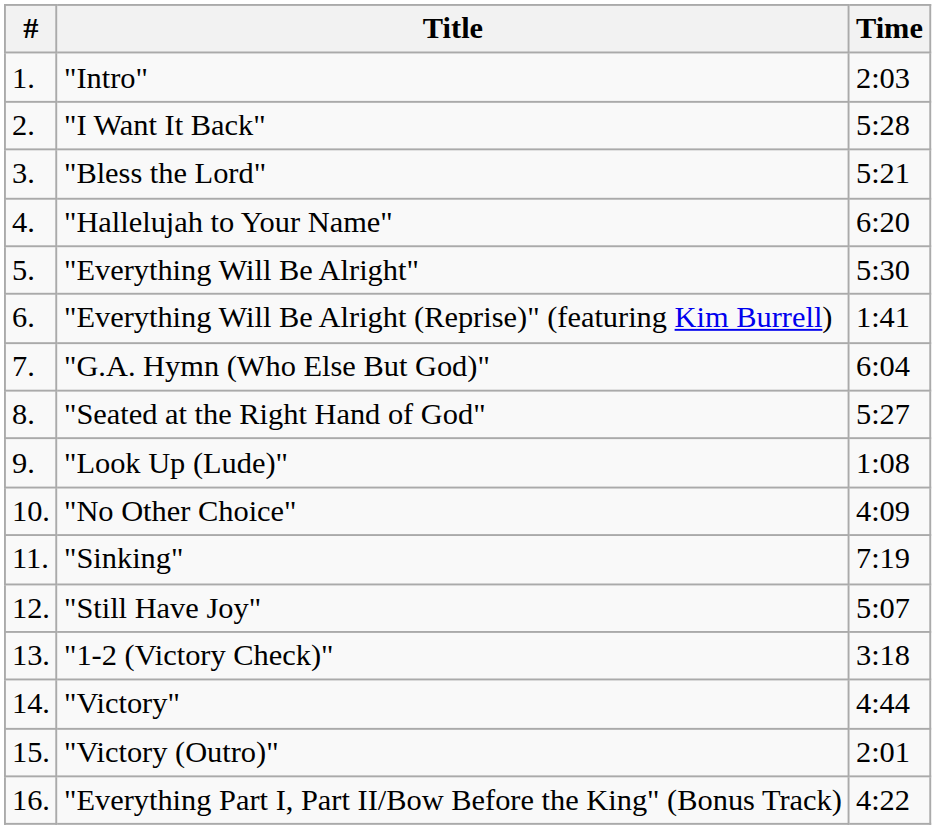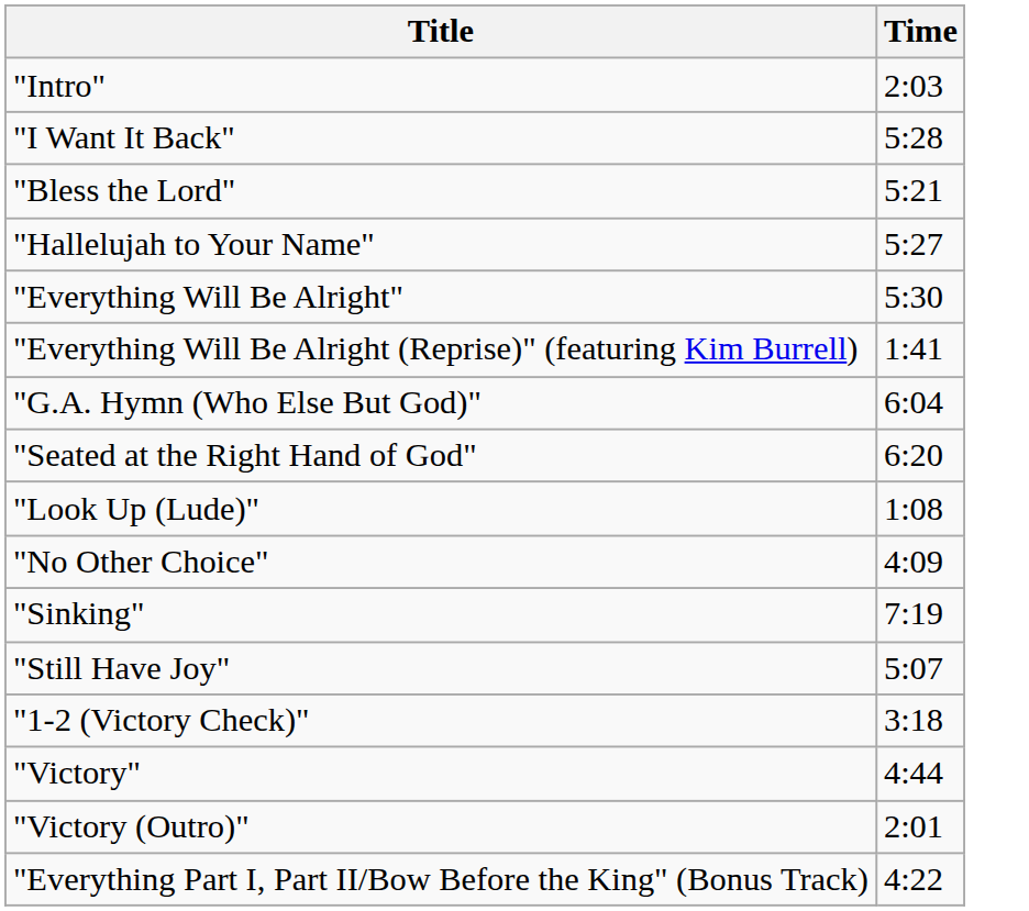- column: # | 1. | 2. | 3. | 4. | 5. | 6. | 7. | 8. | 9. | 10. | 11. | 12. | 13. | 14. | 15. | 16.
"Hallelujah to Your Name" | Time: 6:20 -> 5:27
"Seated at the Right Hand of God" | Time: 5:27 -> 6:20
